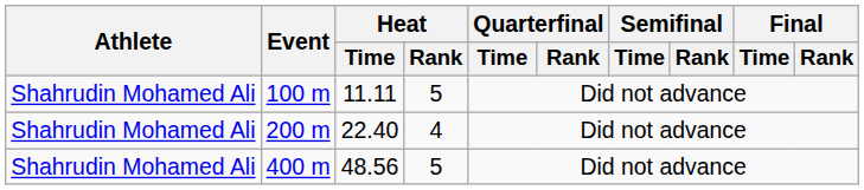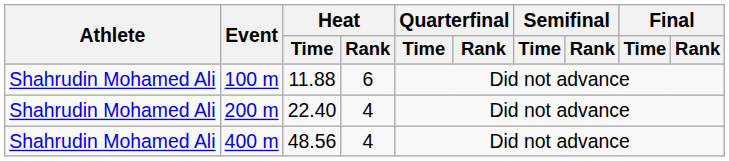100 m | Heat / Time: 11.11 -> 11.88
100 m | Heat / Rank: 5 -> 6
400 m | Heat / Rank: 5 -> 4
